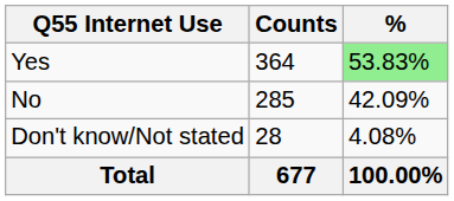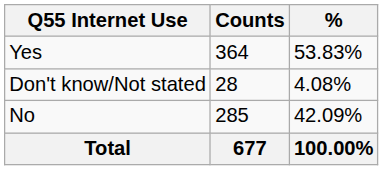Yes | %: lightgreen background -> no background
rows swapped: No <-> Don't know/Not stated
